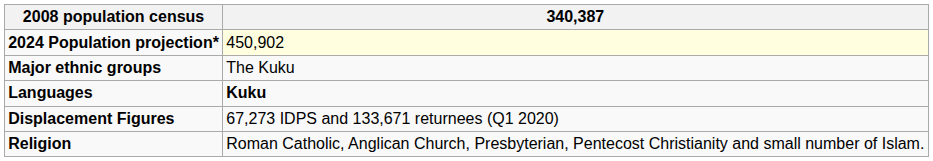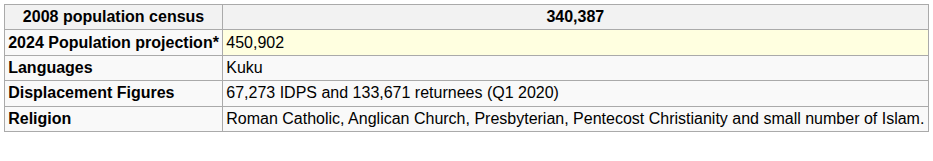- row: Major ethnic groups | The Kuku
Languages | 340,387: bold -> normal
